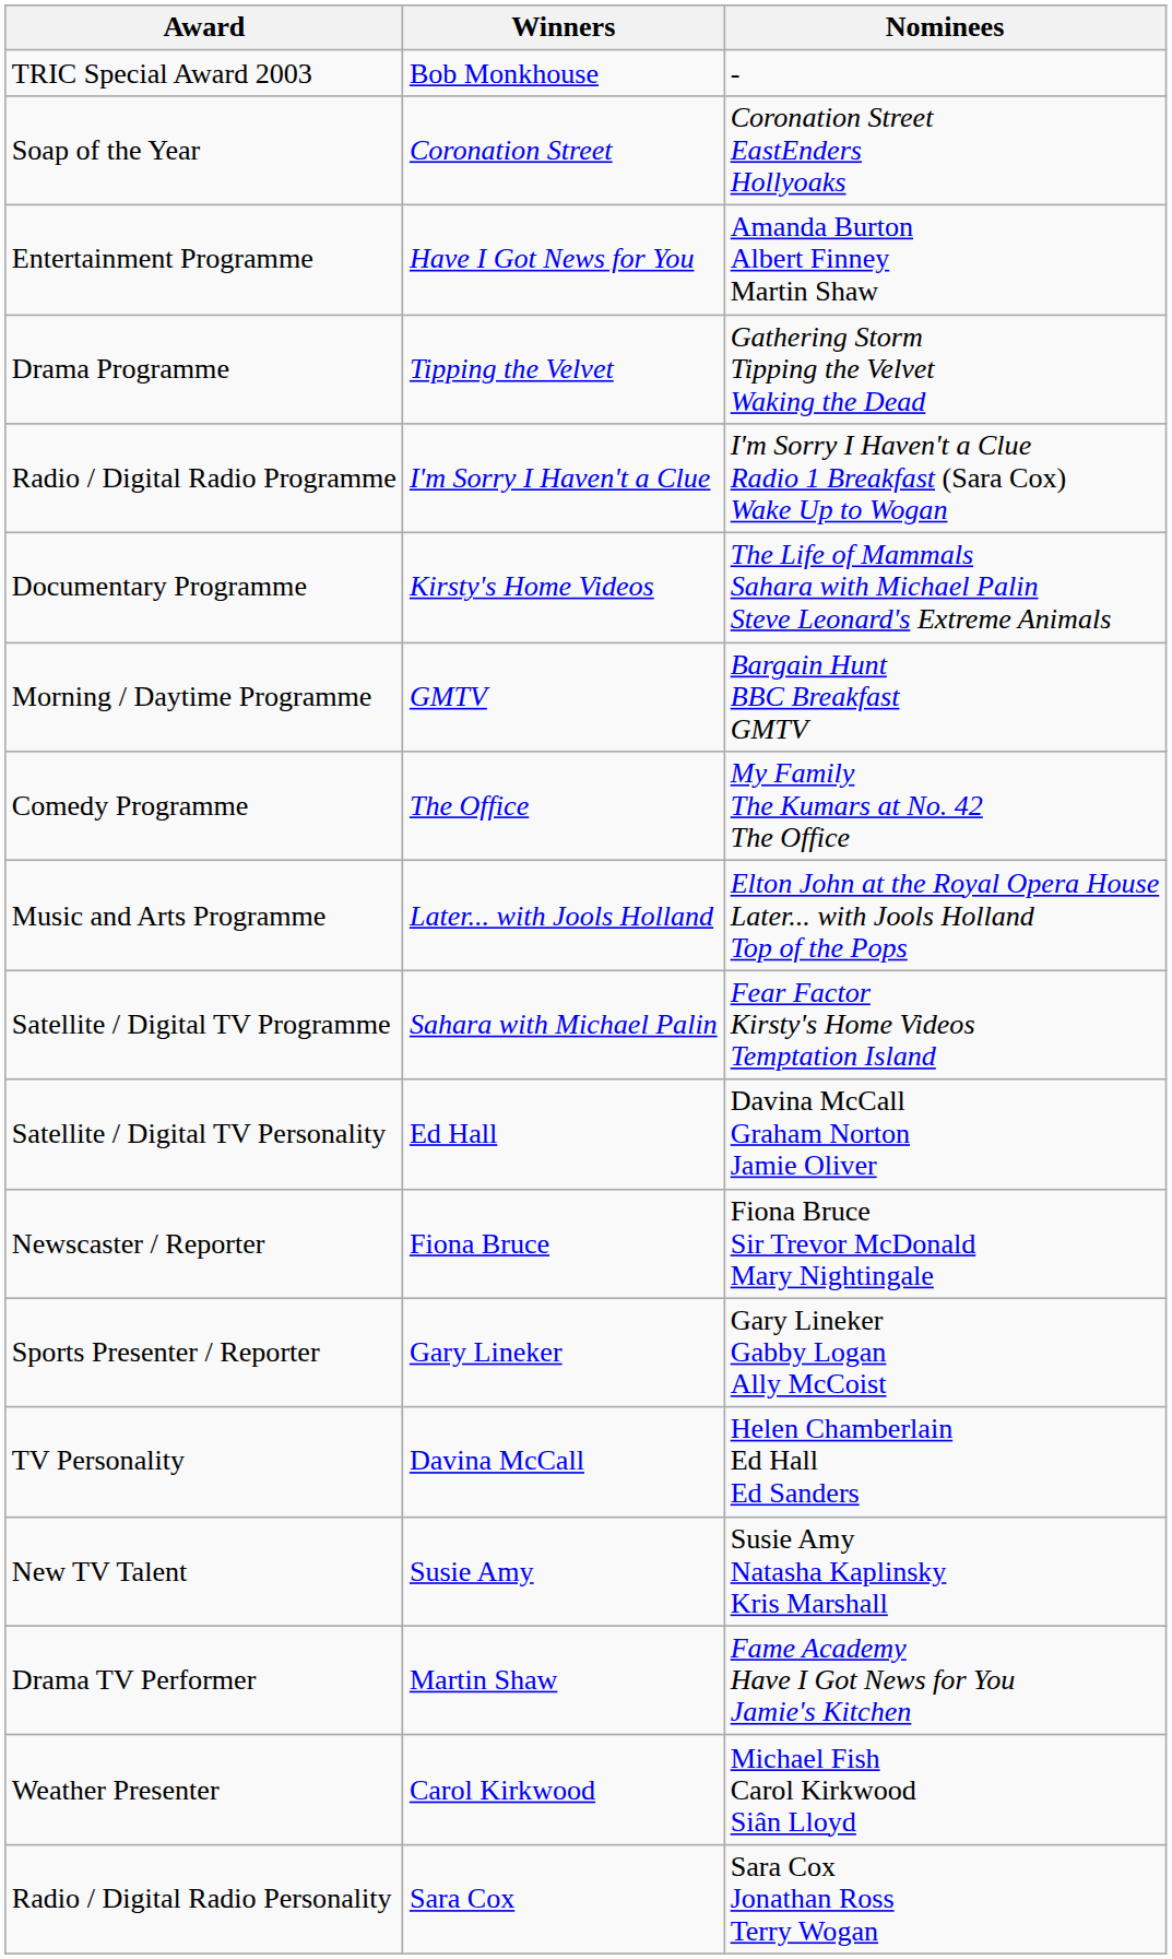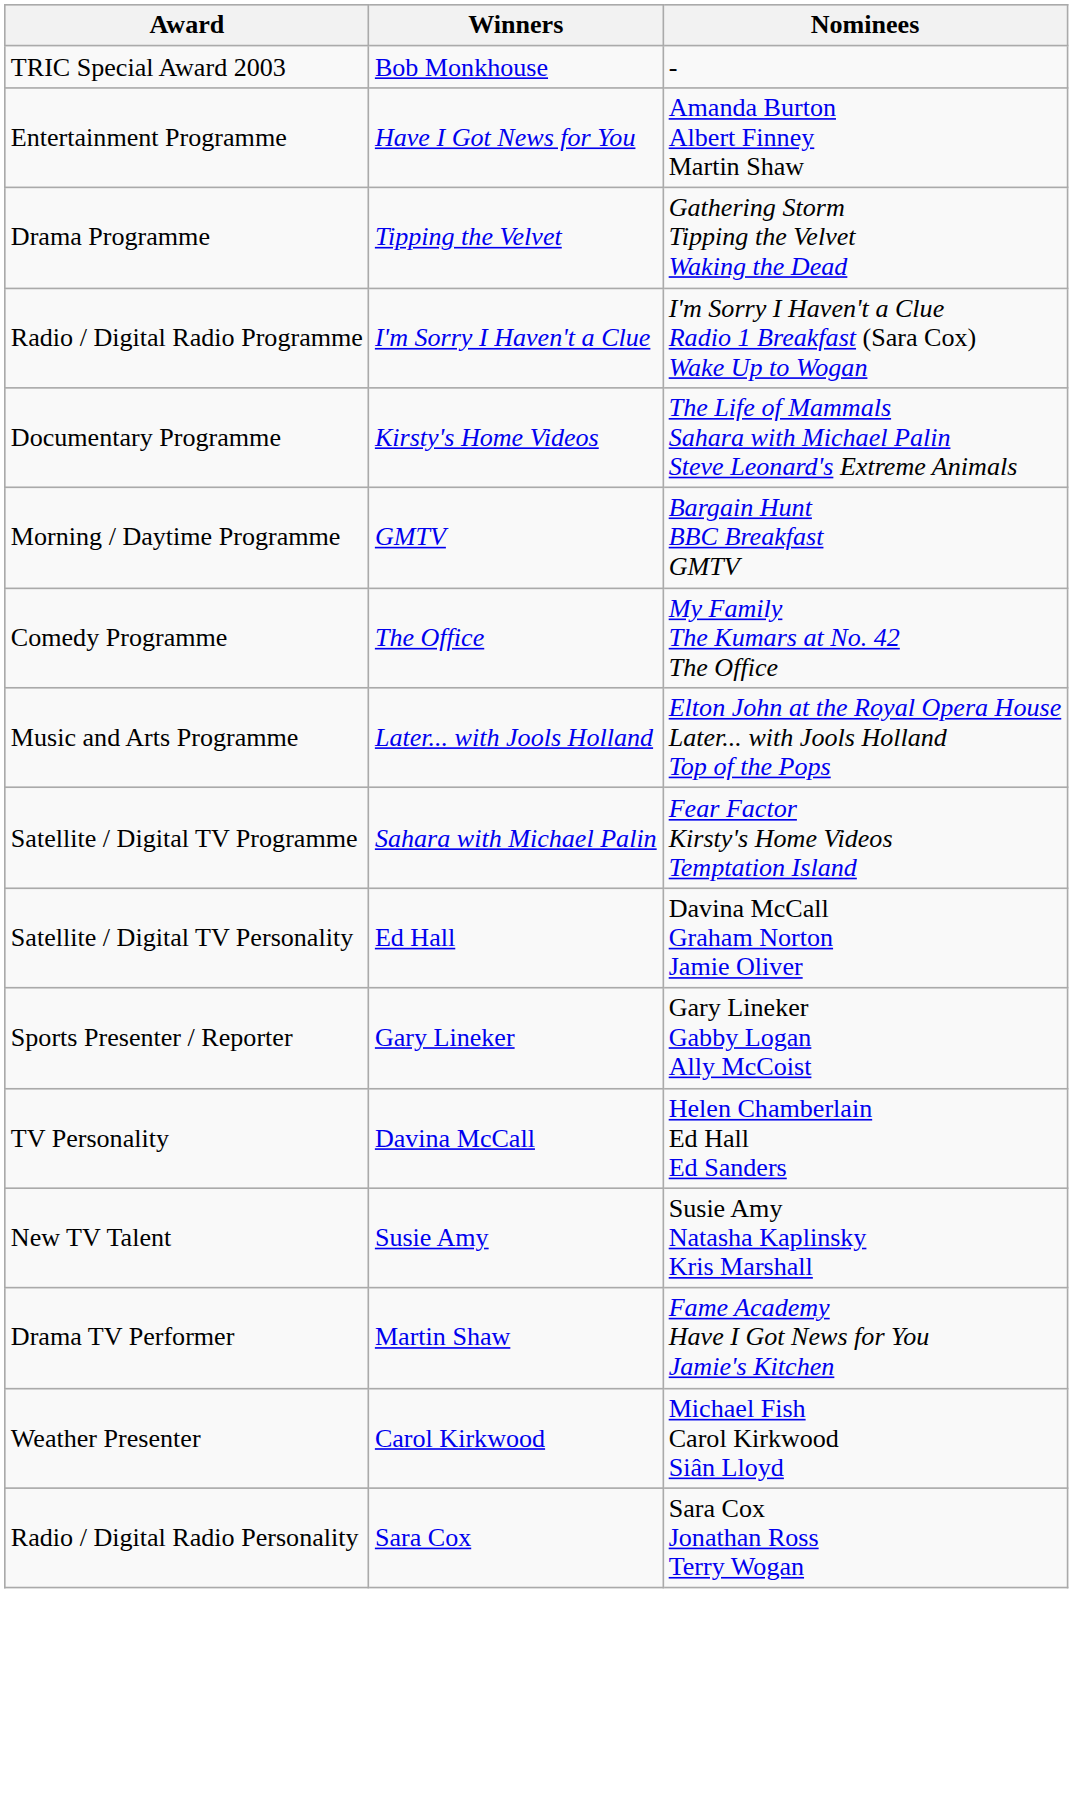- row: Soap of the Year | Coronation Street | Coronation Street EastEnders Hollyoaks
- row: Newscaster / Reporter | Fiona Bruce | Fiona Bruce Sir Trevor McDonald Mary Nightingale
